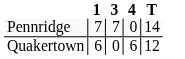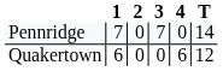+ column: 2 | 0 | 0
